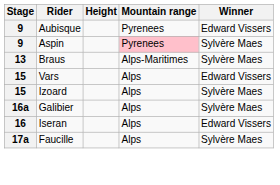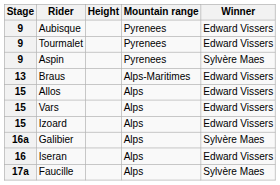+ row: 9 | Tourmalet | Pyrenees | Edward Vissers
Aspin | Mountain range: pink background -> no background
Braus | Winner: Sylvère Maes -> Edward Vissers
+ row: 15 | Allos | Alps | Edward Vissers
Izoard | Winner: Sylvère Maes -> Edward Vissers
